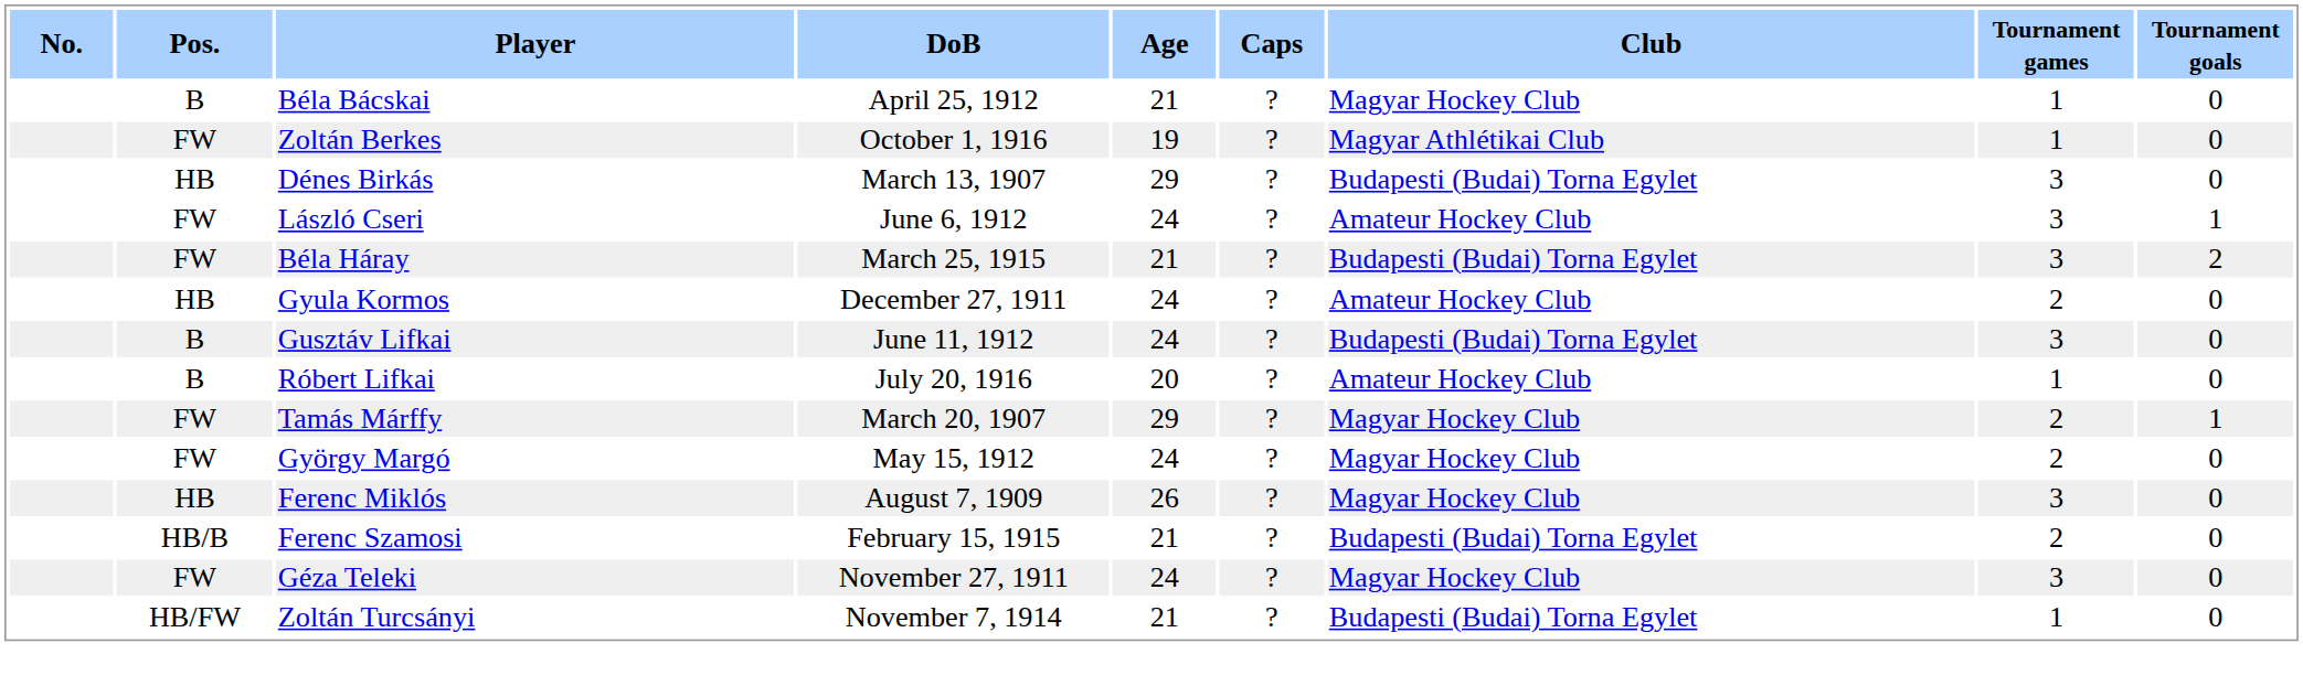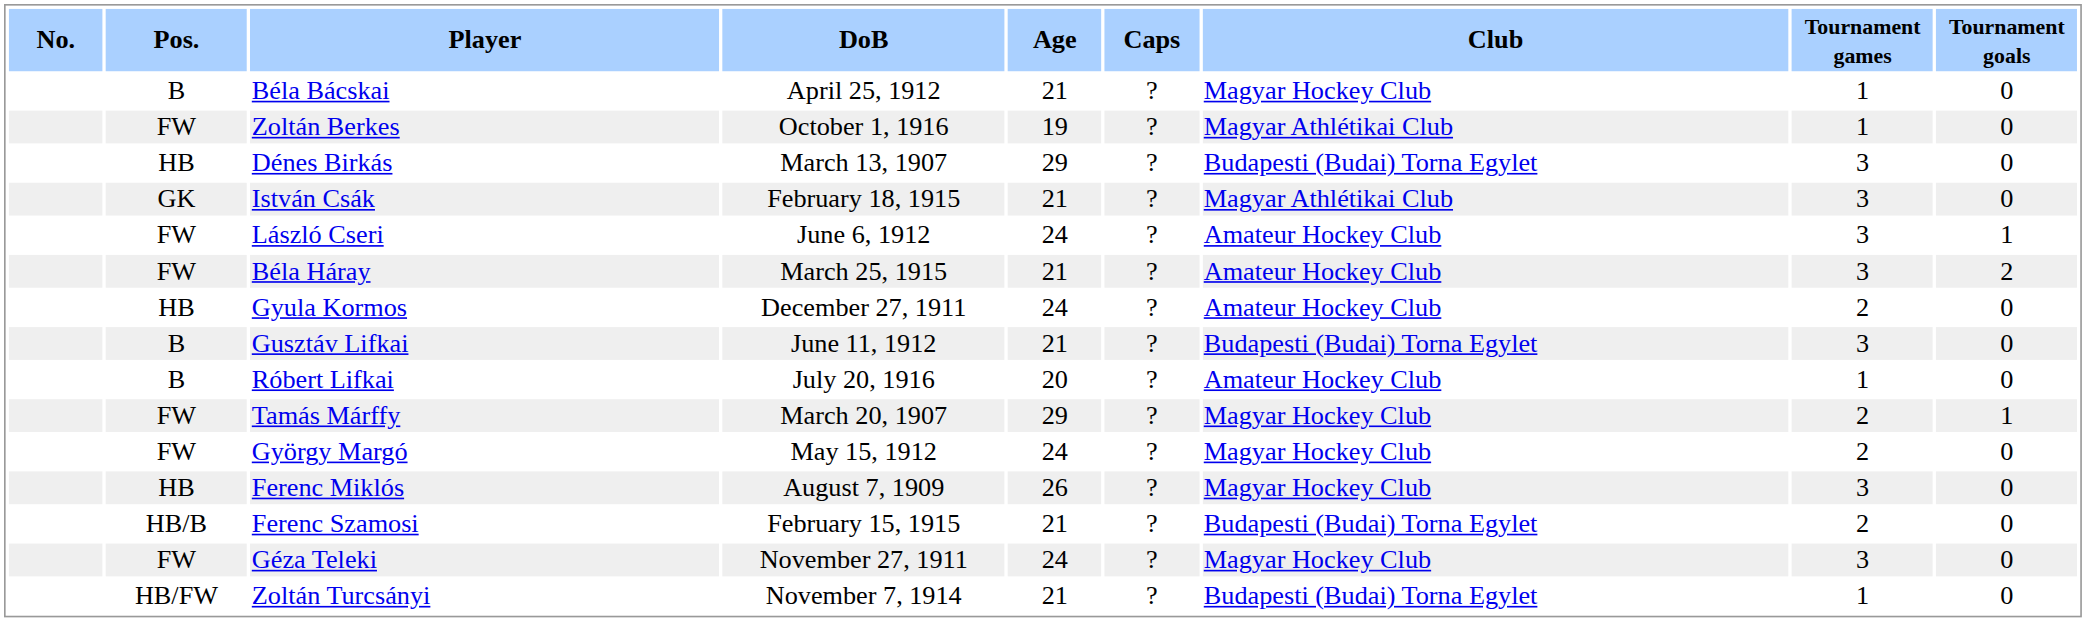+ row: GK | István Csák | February 18, 1915 | 21 | ? | Magyar Athlétikai Club | 3 | 0
Béla Háray | Club: Budapesti (Budai) Torna Egylet -> Amateur Hockey Club
Gusztáv Lifkai | Age: 24 -> 21
